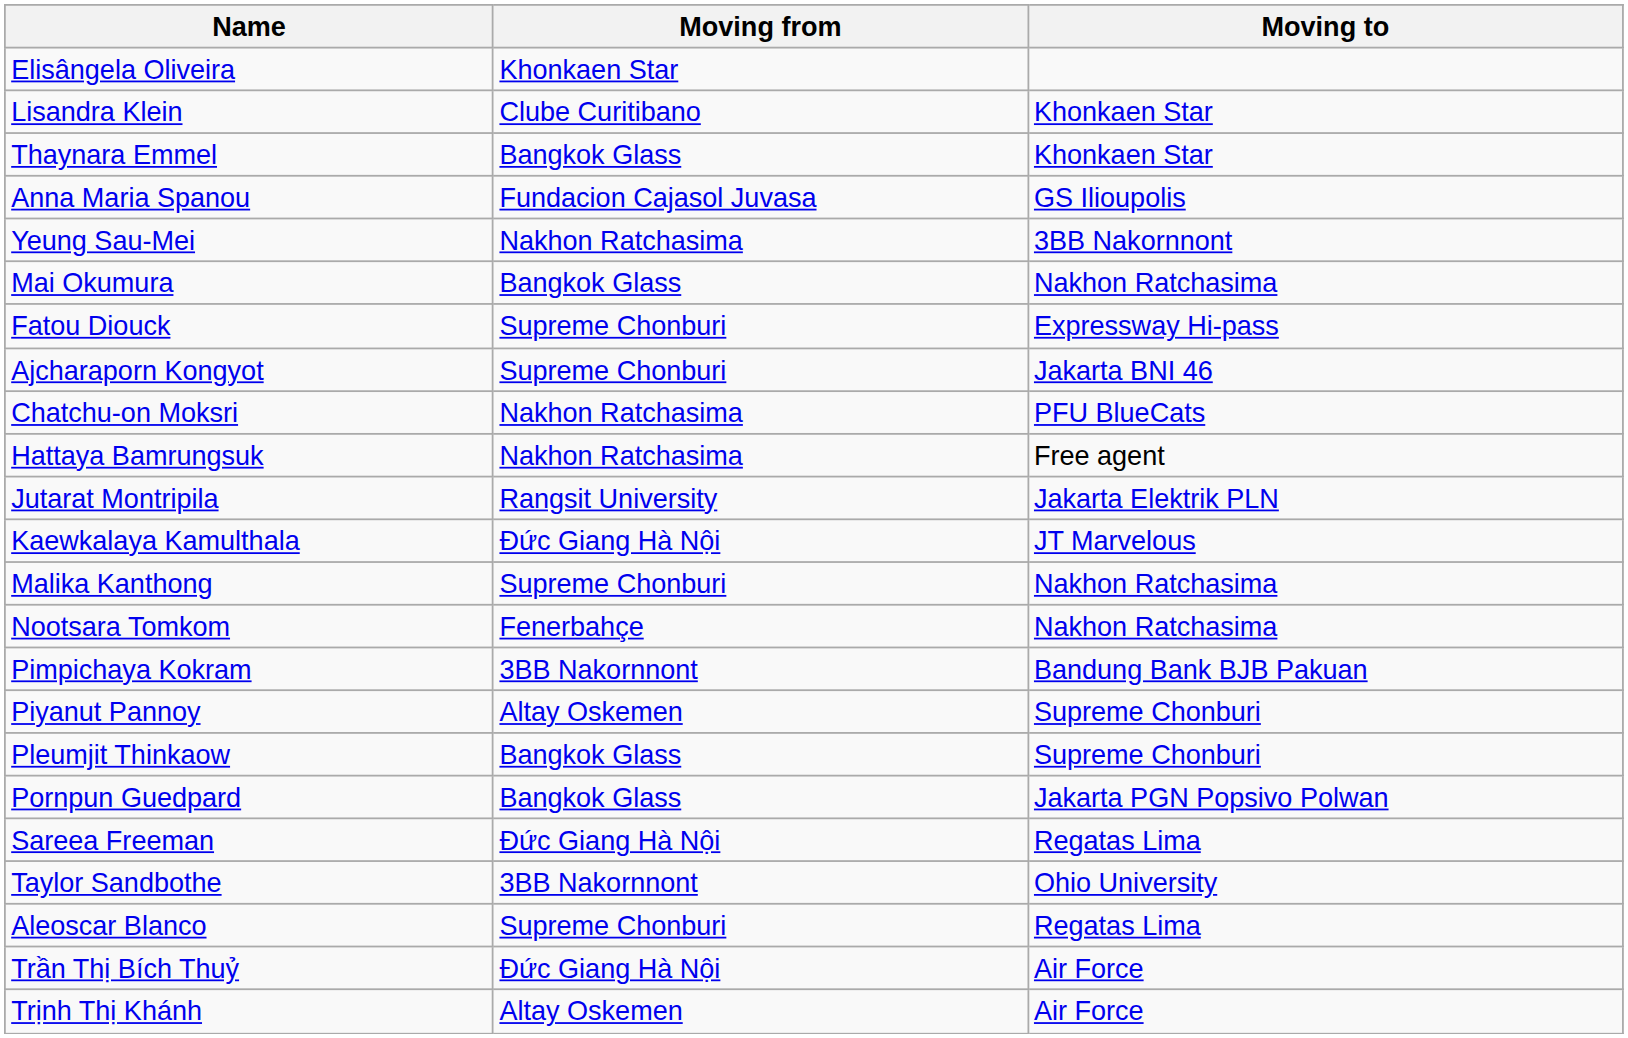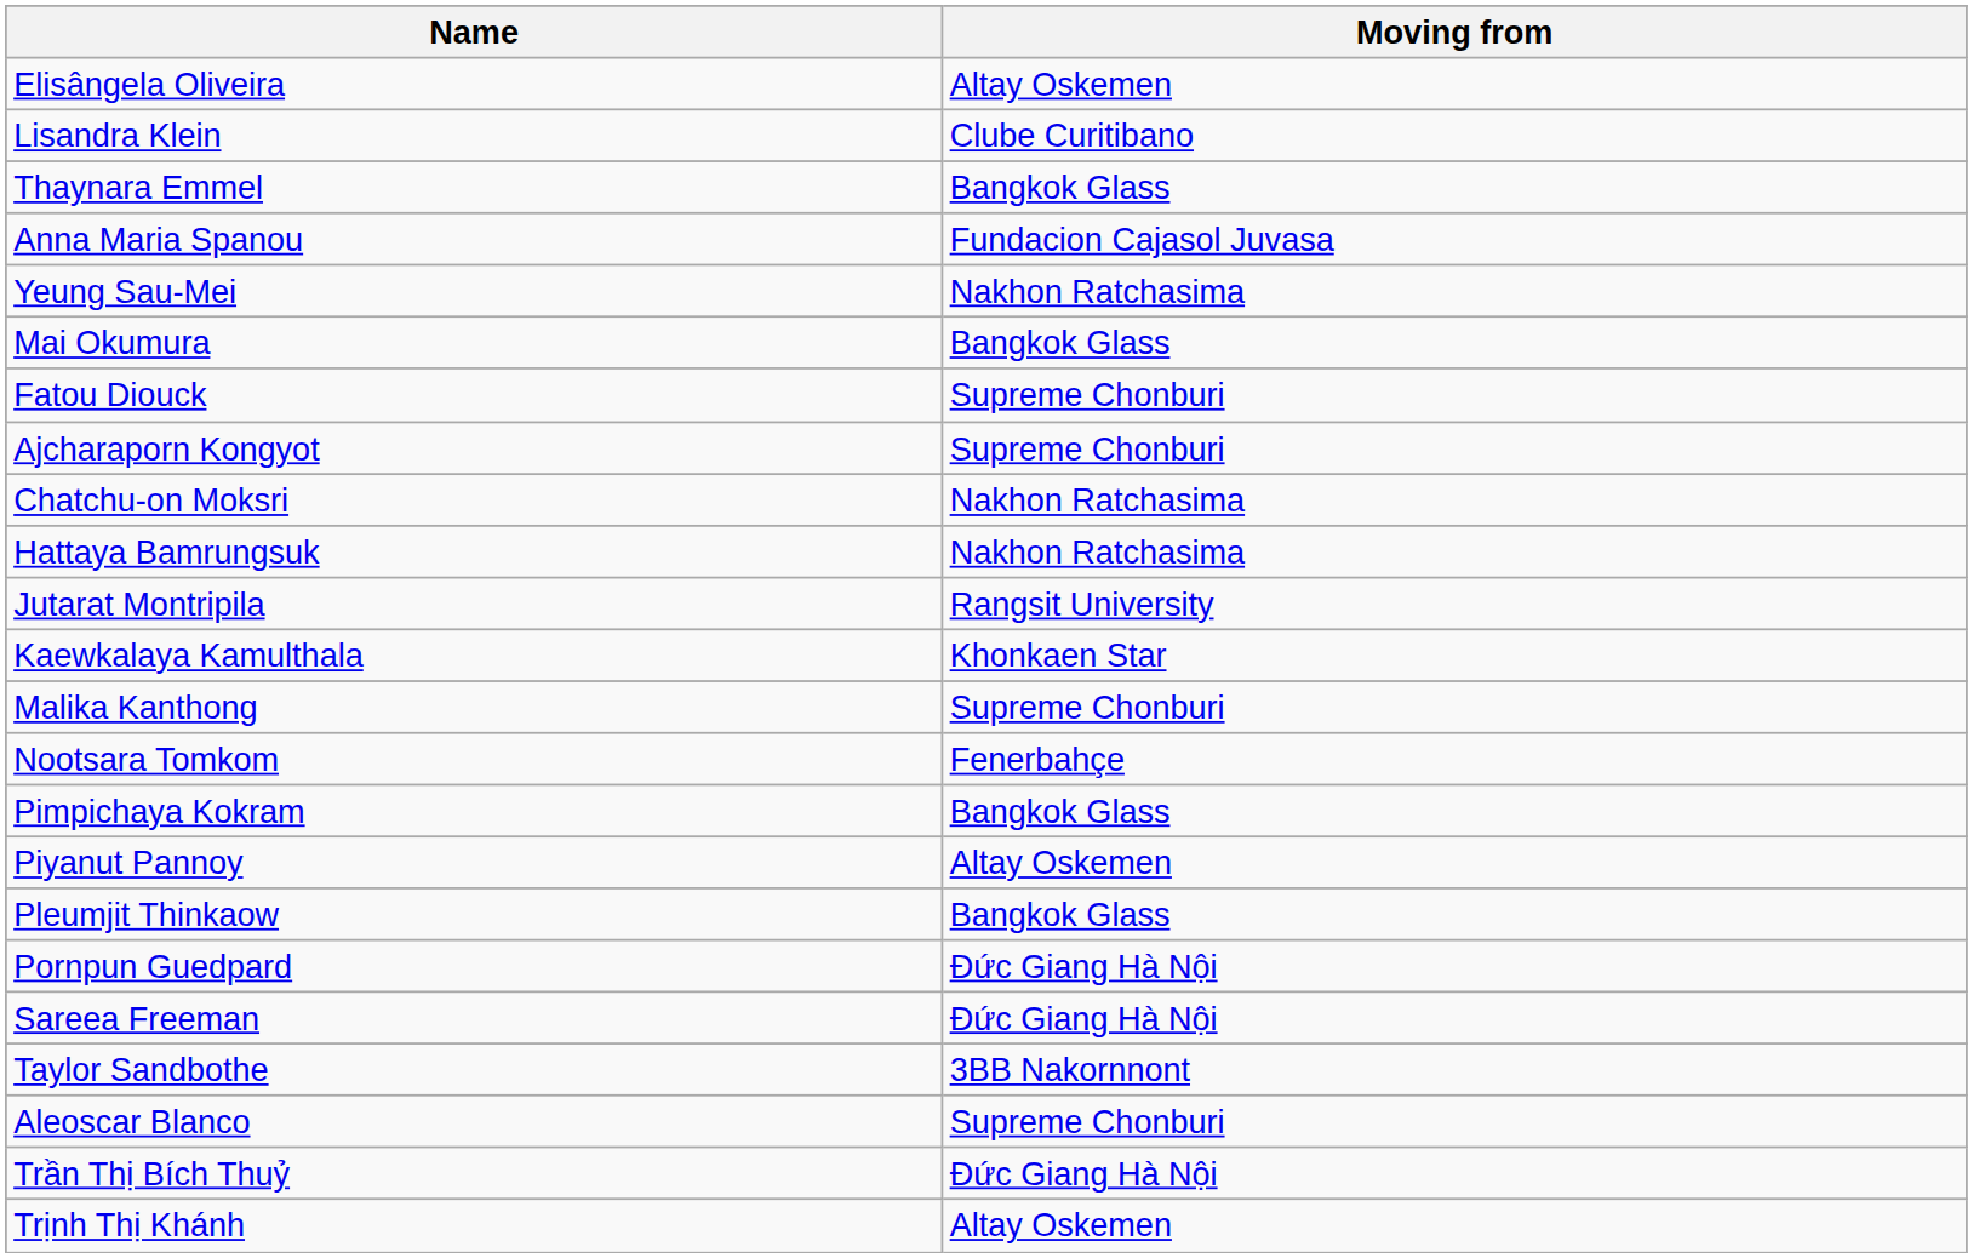- column: Moving to | Khonkaen Star | Khonkaen Star | GS Ilioupolis | 3BB Nakornnont | Nakhon Ratchasima | Expressway Hi-pass | Jakarta BNI 46 | PFU BlueCats | Free agent | Jakarta Elektrik PLN | JT Marvelous | Nakhon Ratchasima | Nakhon Ratchasima | Bandung Bank BJB Pakuan | Supreme Chonburi | Supreme Chonburi | Jakarta PGN Popsivo Polwan | Regatas Lima | Ohio University | Regatas Lima | Air Force | Air Force
Elisângela Oliveira | Moving from: Khonkaen Star -> Altay Oskemen
Kaewkalaya Kamulthala | Moving from: Đức Giang Hà Nội -> Khonkaen Star
Pimpichaya Kokram | Moving from: 3BB Nakornnont -> Bangkok Glass
Pornpun Guedpard | Moving from: Bangkok Glass -> Đức Giang Hà Nội
